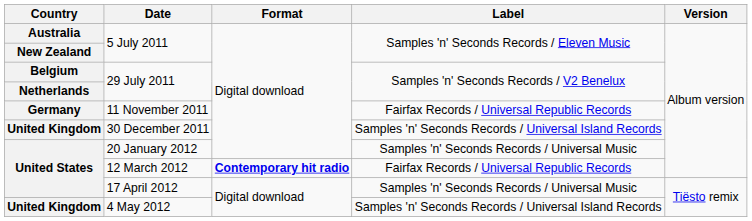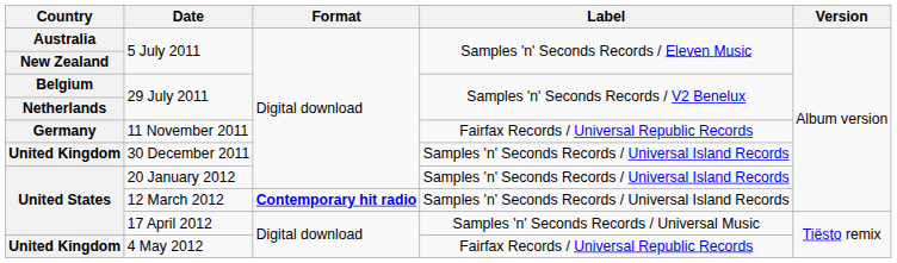20 January 2012 | Label: Samples 'n' Seconds Records / Universal Music -> Samples 'n' Seconds Records / Universal Island Records
12 March 2012 | Label: Fairfax Records / Universal Republic Records -> Samples 'n' Seconds Records / Universal Island Records
4 May 2012 | Label: Samples 'n' Seconds Records / Universal Island Records -> Fairfax Records / Universal Republic Records
